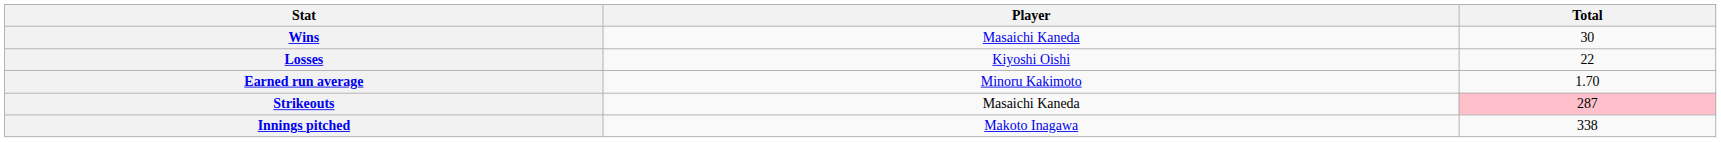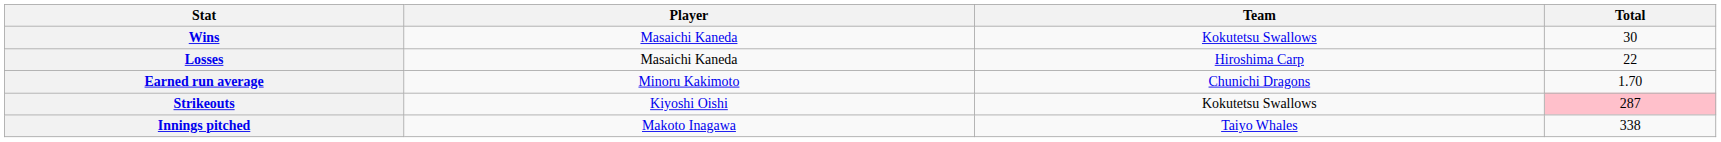+ column: Team | Kokutetsu Swallows | Hiroshima Carp | Chunichi Dragons | Kokutetsu Swallows | Taiyo Whales
Losses | Player: Kiyoshi Oishi -> Masaichi Kaneda
Strikeouts | Player: Masaichi Kaneda -> Kiyoshi Oishi
